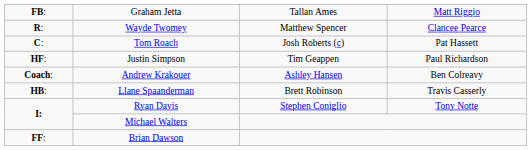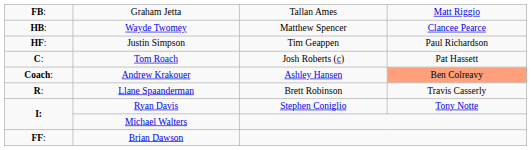Wayde Twomey | column 1: R: -> HB:
rows swapped: Tom Roach <-> Justin Simpson
Andrew Krakouer | column 4: no background -> lightsalmon background
Llane Spaanderman | column 1: HB: -> R:
